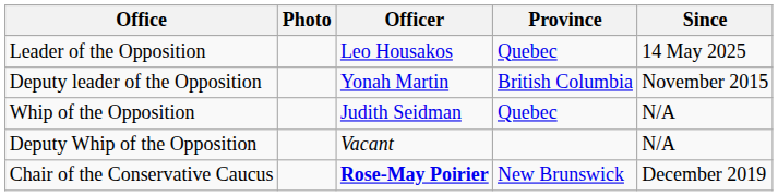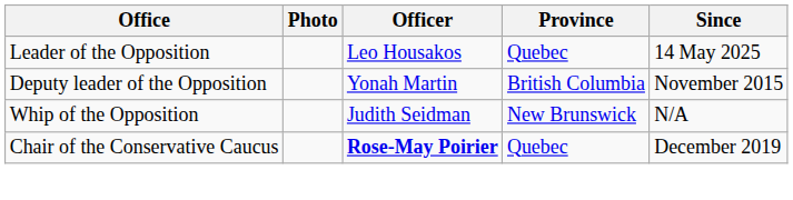Whip of the Opposition | Province: Quebec -> New Brunswick
- row: Deputy Whip of the Opposition | Vacant | N/A
Chair of the Conservative Caucus | Province: New Brunswick -> Quebec
